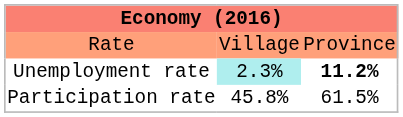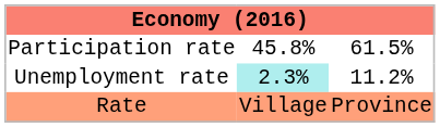rows swapped: Rate <-> Participation rate
Unemployment rate | column 3: bold -> normal
